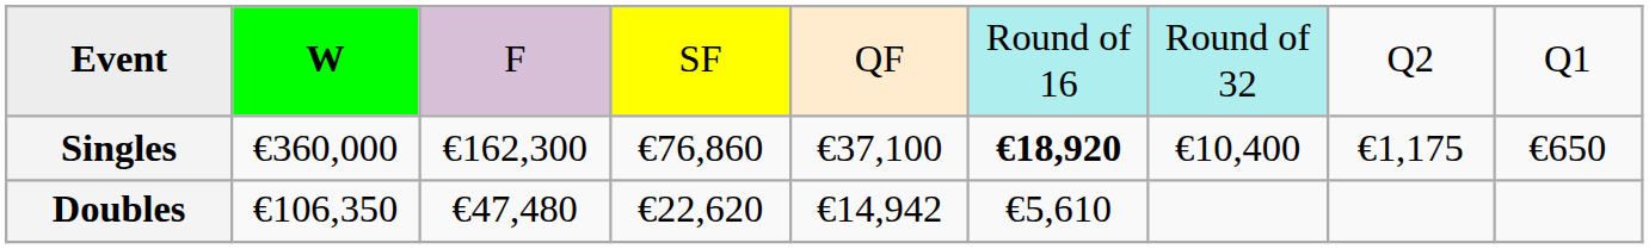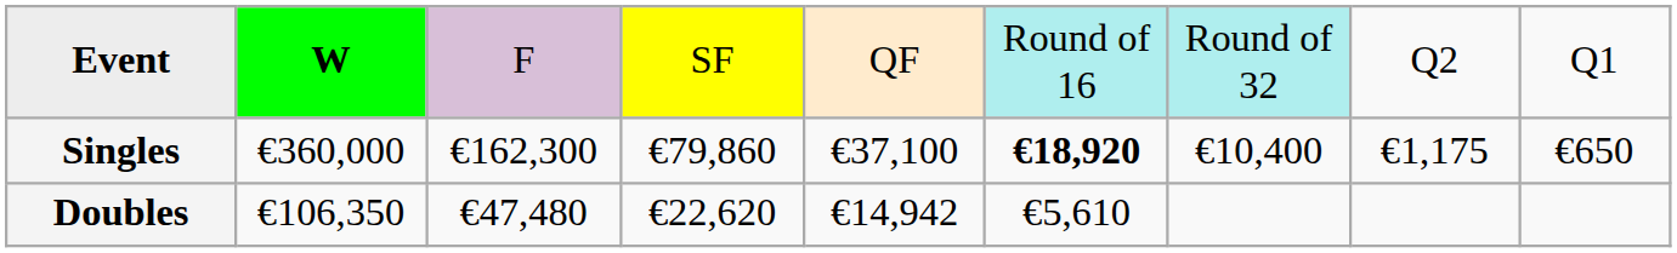Singles | column 4: €76,860 -> €79,860
